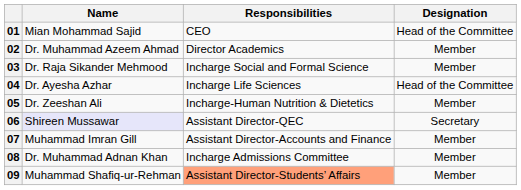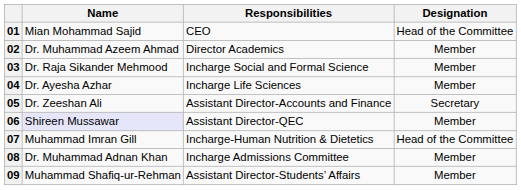04 | Designation: Head of the Committee -> Member
05 | Responsibilities: Incharge-Human Nutrition & Dietetics -> Assistant Director-Accounts and Finance
05 | Designation: Member -> Secretary
06 | Designation: Secretary -> Member
07 | Responsibilities: Assistant Director-Accounts and Finance -> Incharge-Human Nutrition & Dietetics
07 | Designation: Member -> Head of the Committee
09 | Responsibilities: lightsalmon background -> no background
